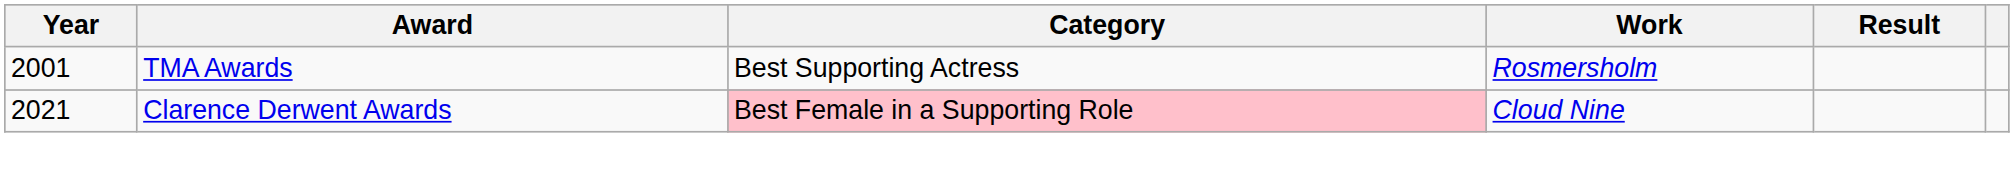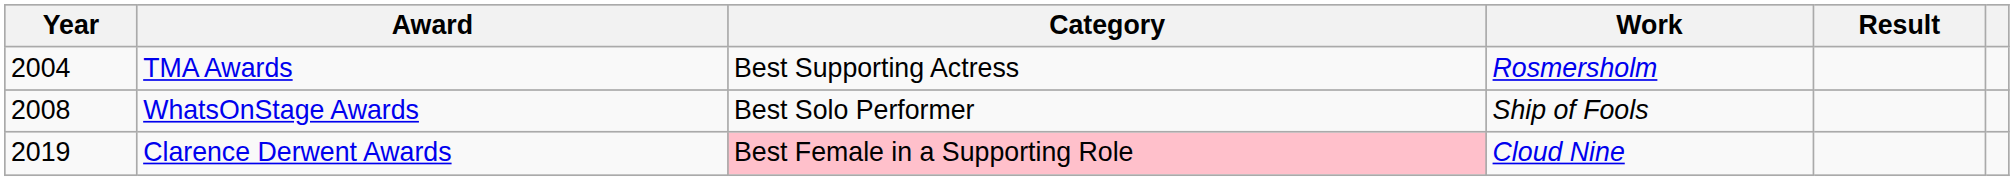TMA Awards | Year: 2001 -> 2004
+ row: 2008 | WhatsOnStage Awards | Best Solo Performer | Ship of Fools
Clarence Derwent Awards | Year: 2021 -> 2019
